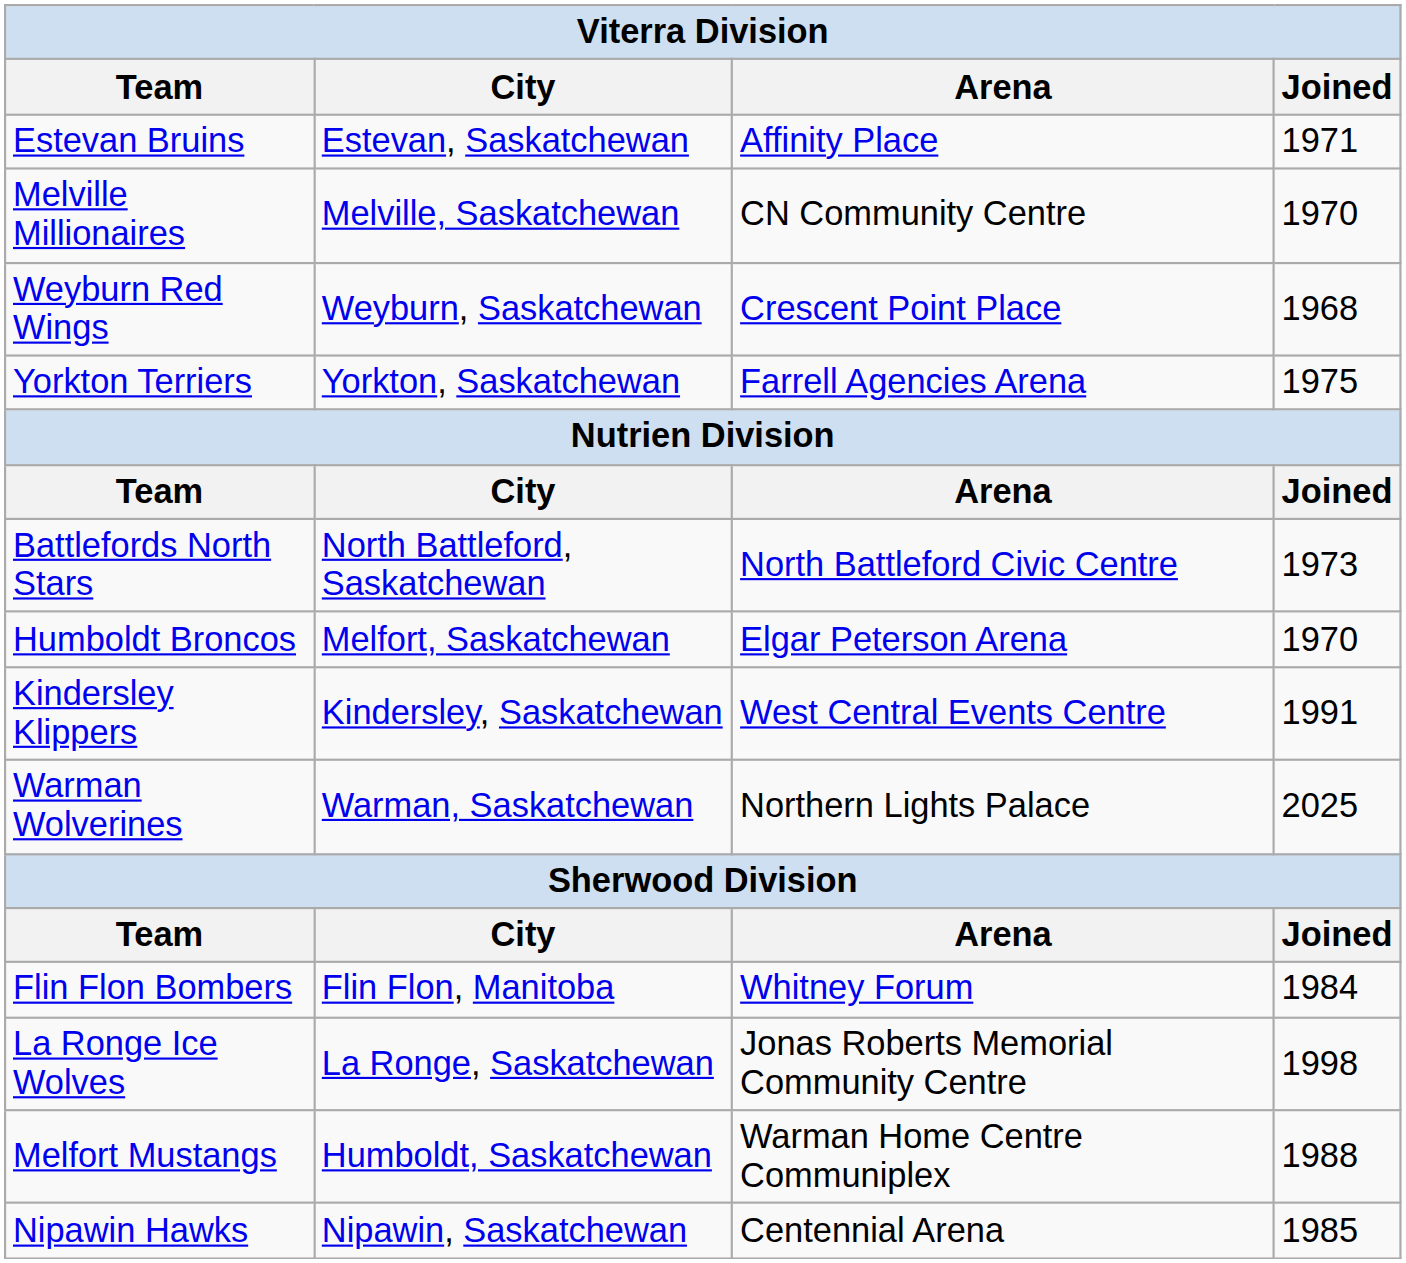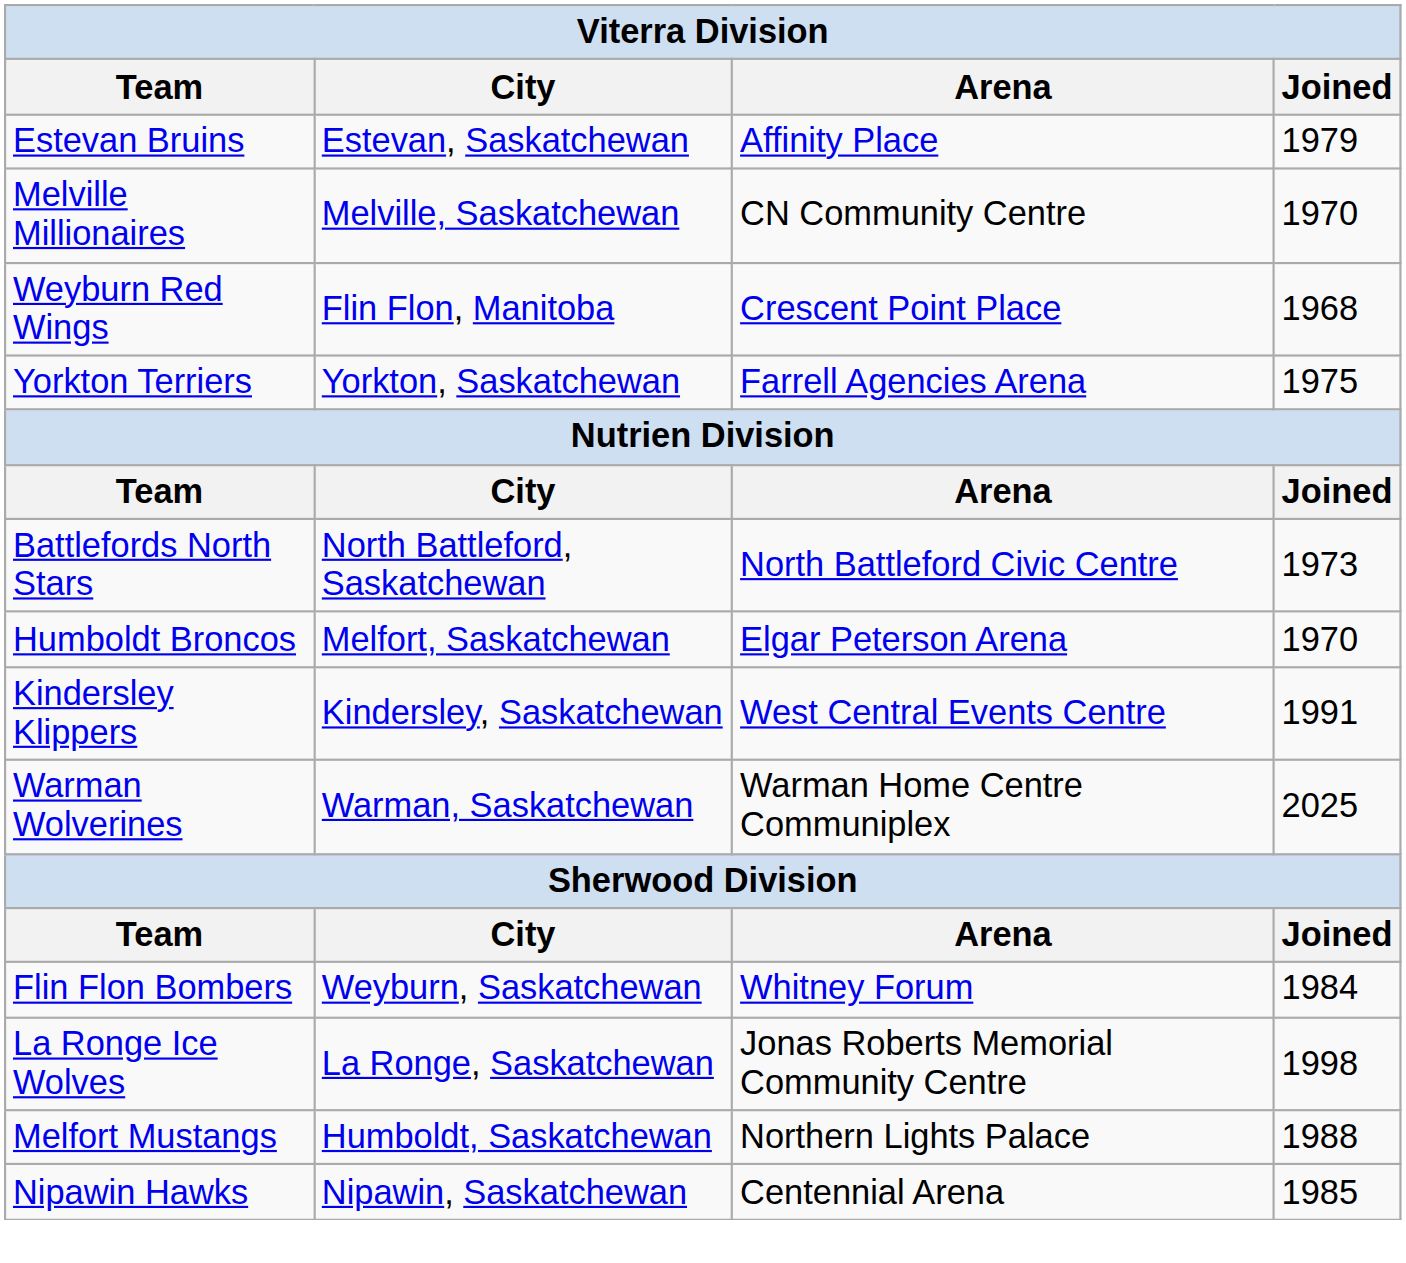Estevan Bruins | Joined: 1971 -> 1979
Weyburn Red Wings | City: Weyburn, Saskatchewan -> Flin Flon, Manitoba
Warman Wolverines | Arena: Northern Lights Palace -> Warman Home Centre Communiplex
Flin Flon Bombers | City: Flin Flon, Manitoba -> Weyburn, Saskatchewan
Melfort Mustangs | Arena: Warman Home Centre Communiplex -> Northern Lights Palace
